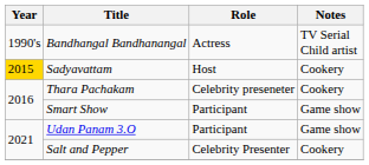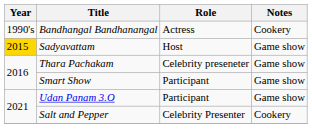Bandhangal Bandhanangal | Notes: TV Serial Child artist -> Cookery
Sadyavattam | Notes: Cookery -> Game show
Thara Pachakam | Notes: Cookery -> Game show
